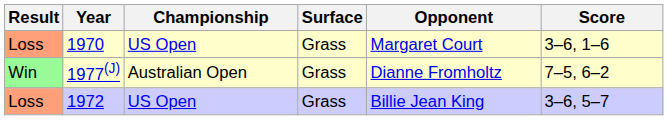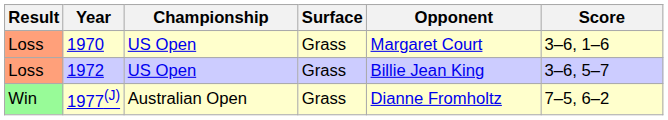rows swapped: 1972 <-> 1977(J)
